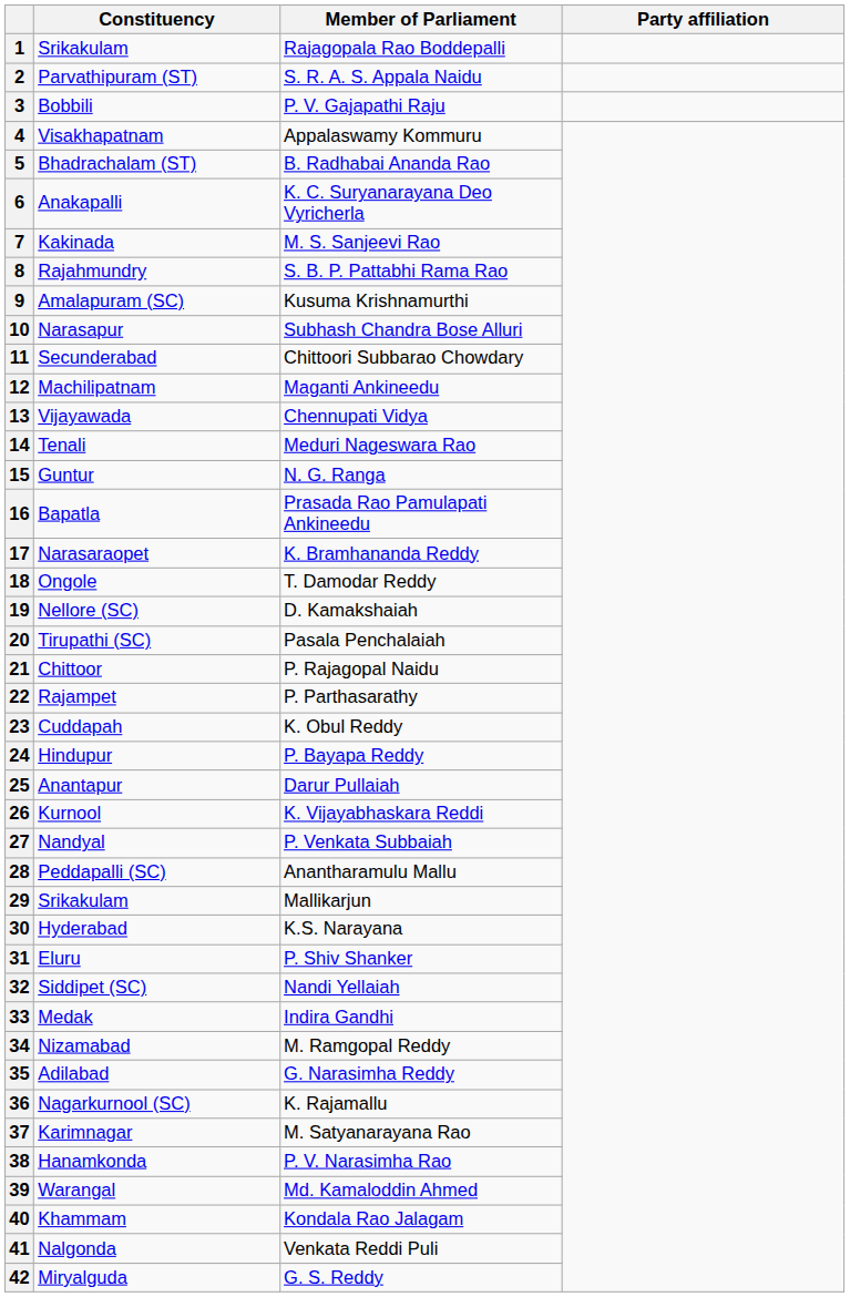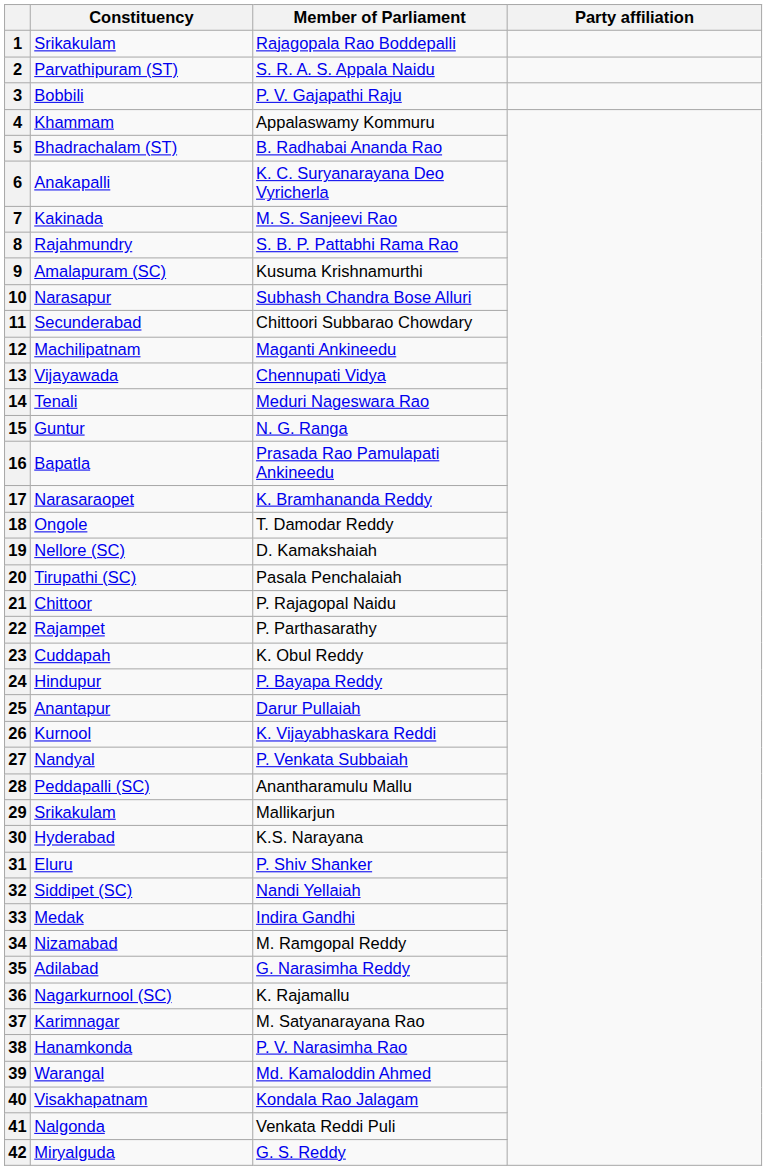4 | Constituency: Visakhapatnam -> Khammam
40 | Constituency: Khammam -> Visakhapatnam
